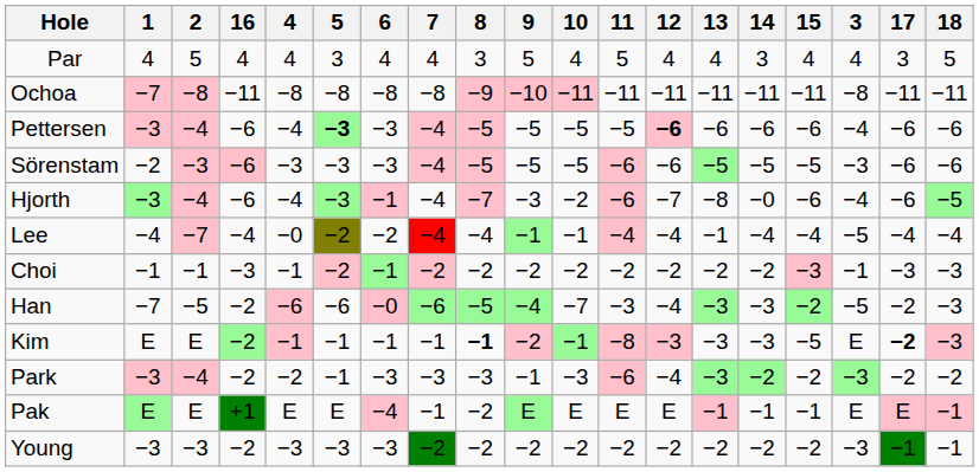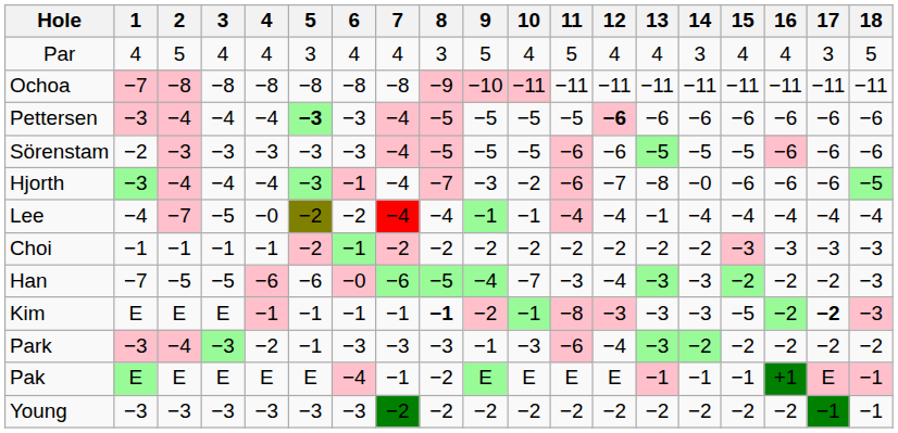columns swapped: 3 <-> 16
